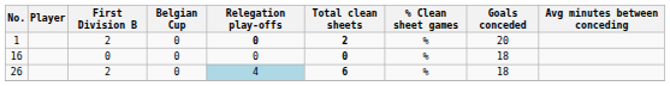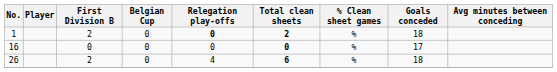1 | Goals conceded: 20 -> 18
16 | Goals conceded: 18 -> 17
26 | Relegation play-offs: lightblue background -> no background
